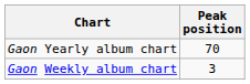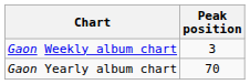rows swapped: Gaon Weekly album chart <-> Gaon Yearly album chart
